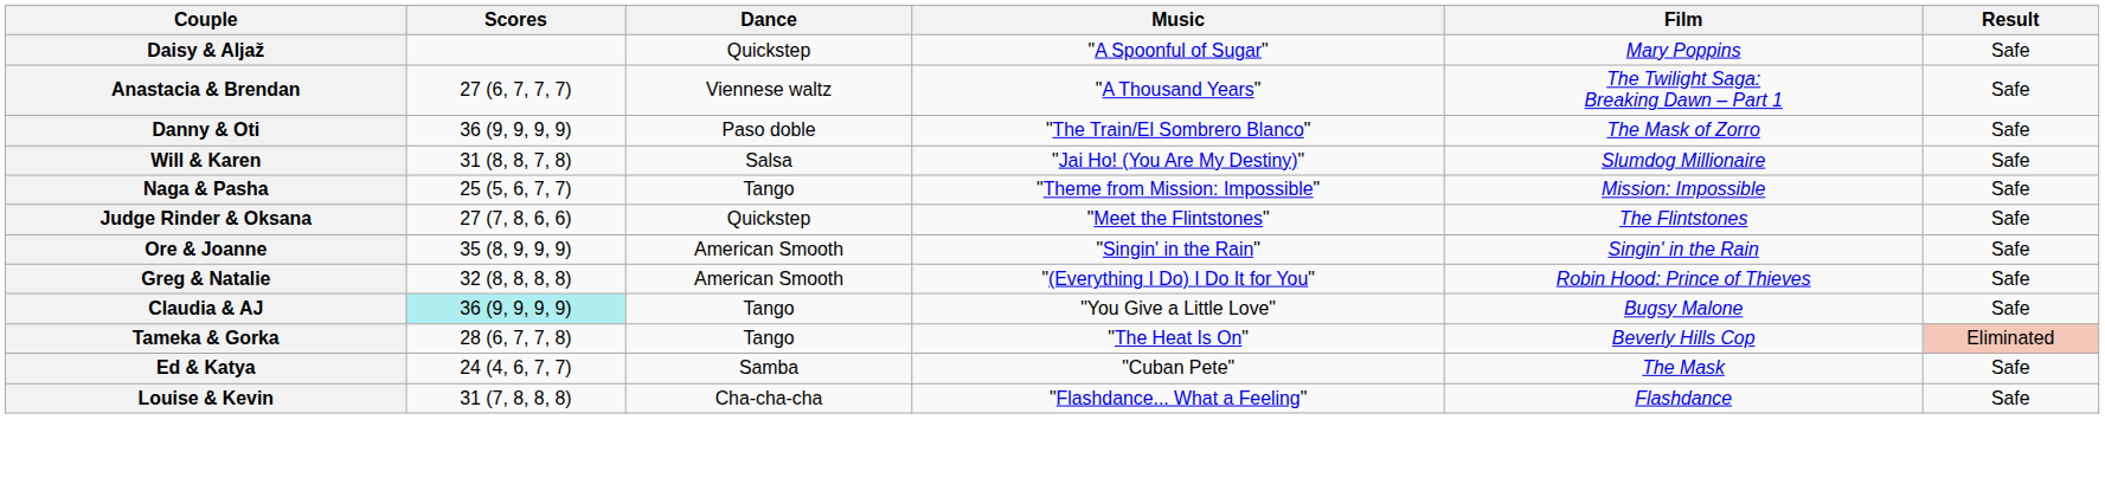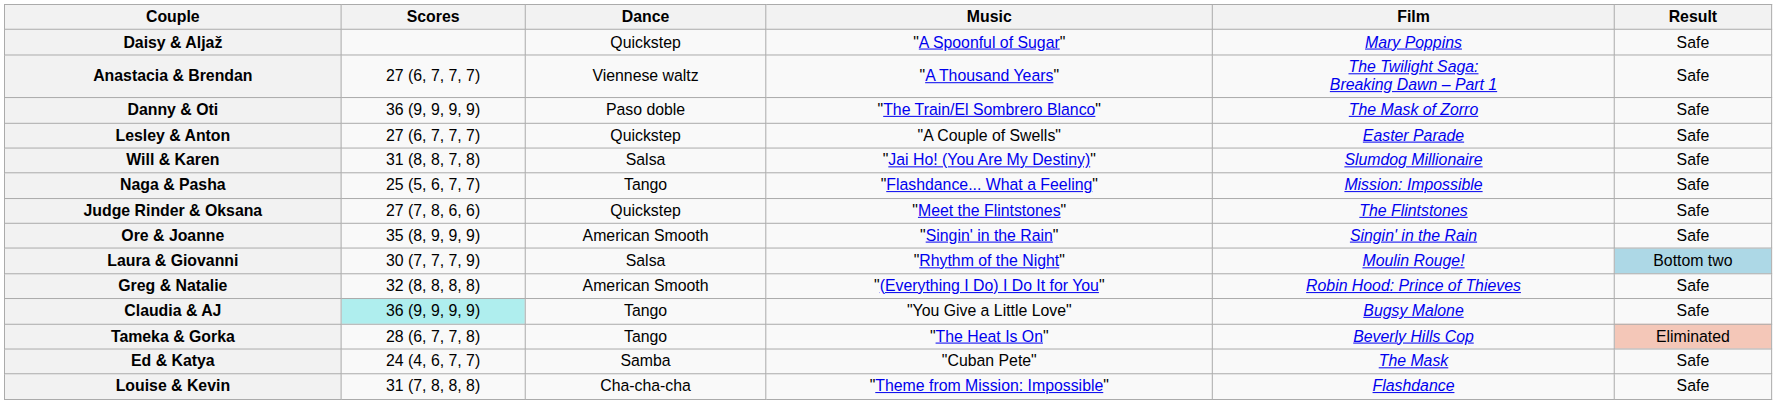+ row: Lesley & Anton | 27 (6, 7, 7, 7) | Quickstep | "A Couple of Swells" | Easter Parade | Safe
Naga & Pasha | Music: "Theme from Mission: Impossible" -> "Flashdance... What a Feeling"
+ row: Laura & Giovanni | 30 (7, 7, 7, 9) | Salsa | "Rhythm of the Night" | Moulin Rouge! | Bottom two
Louise & Kevin | Music: "Flashdance... What a Feeling" -> "Theme from Mission: Impossible"
